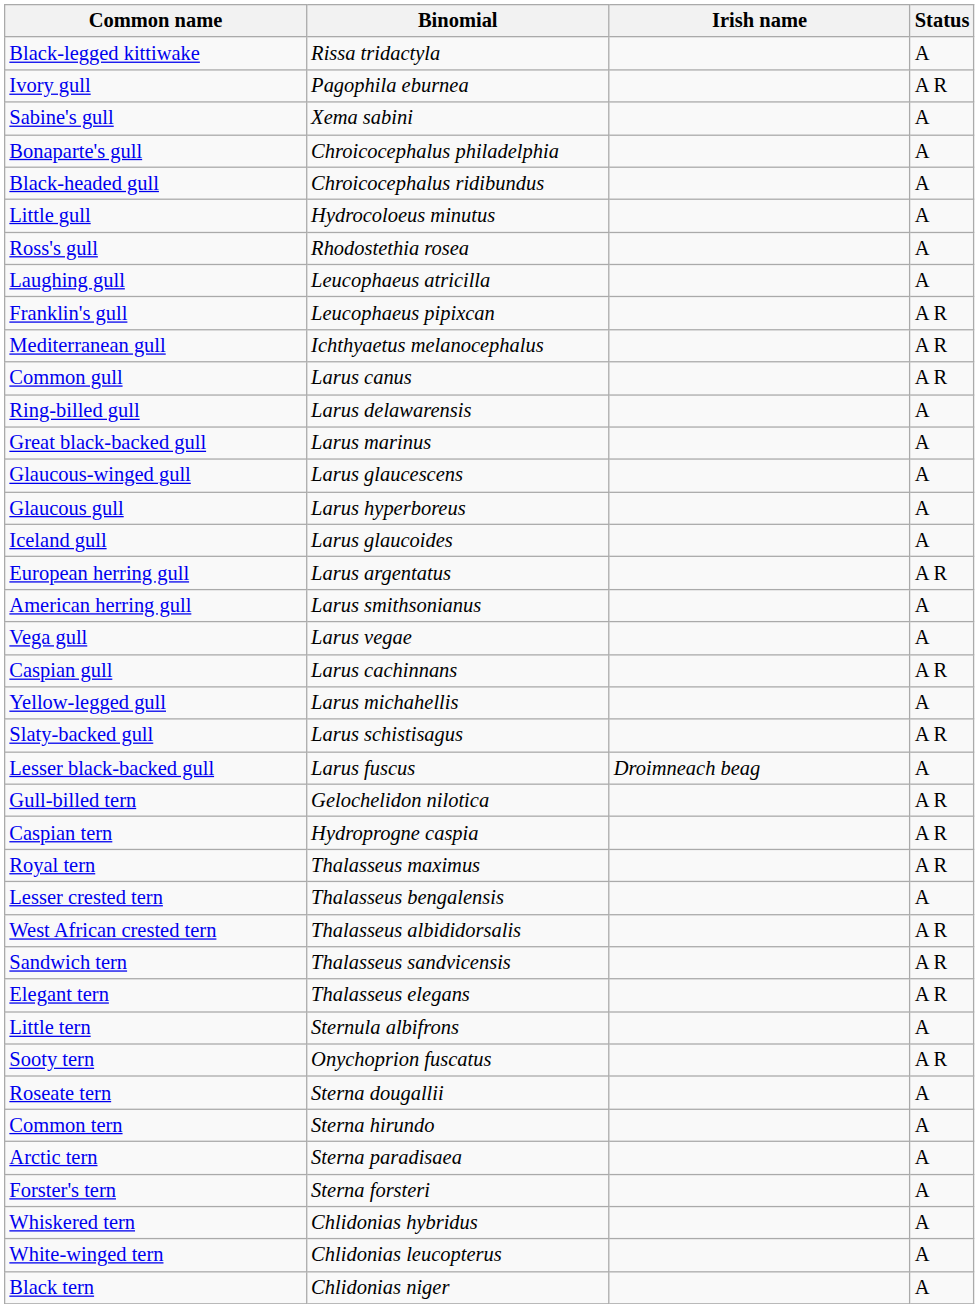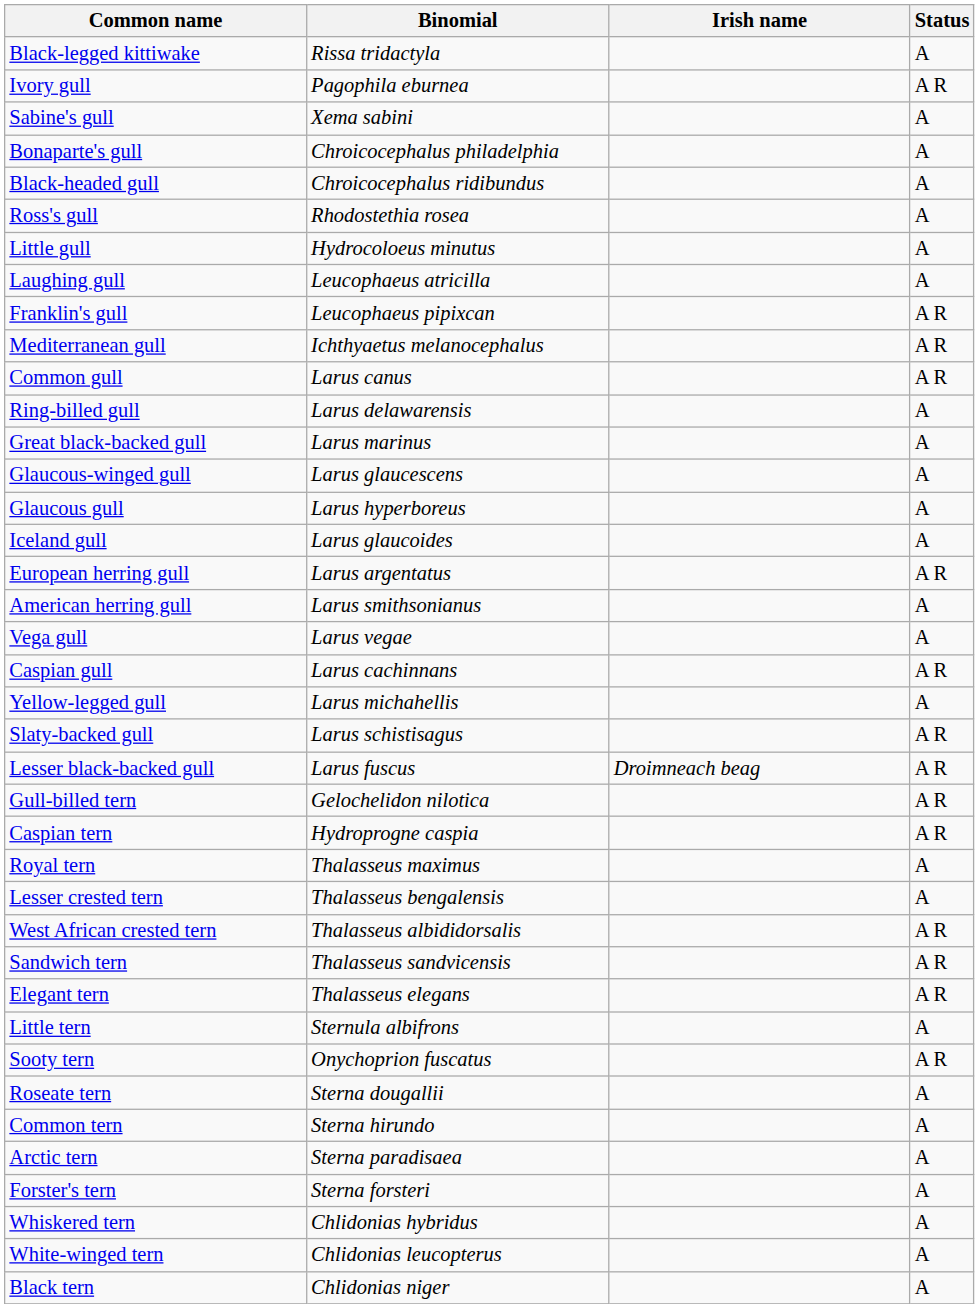rows swapped: Little gull <-> Ross's gull
Lesser black-backed gull | Status: A -> A R
Royal tern | Status: A R -> A
